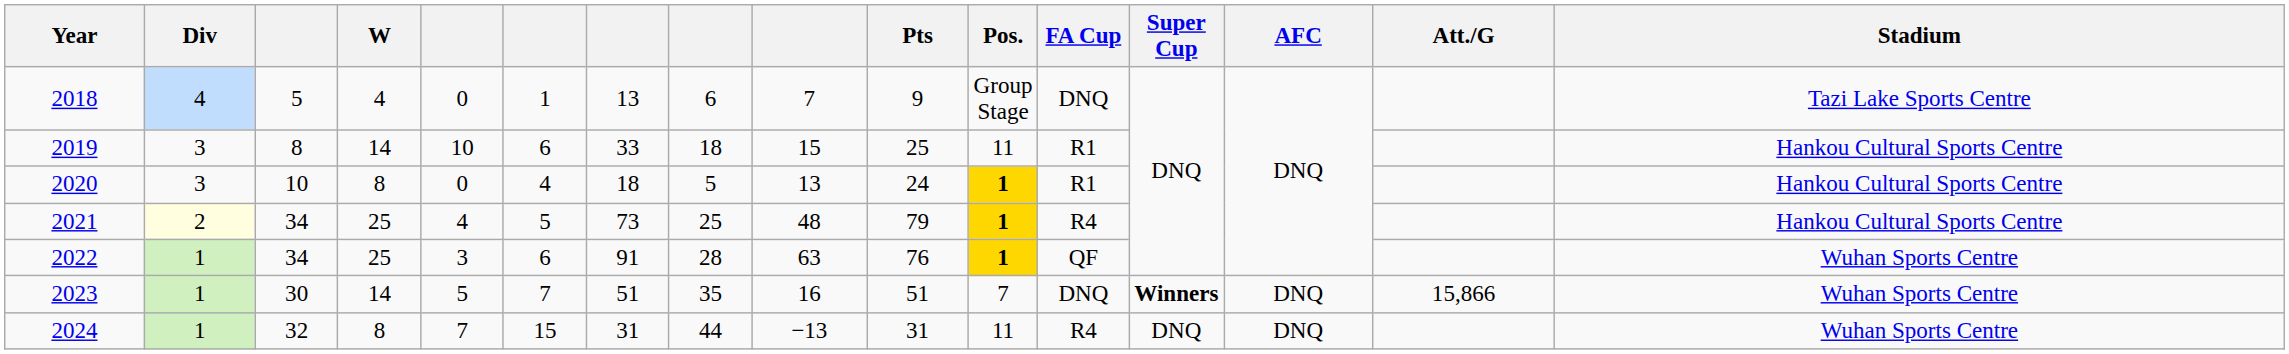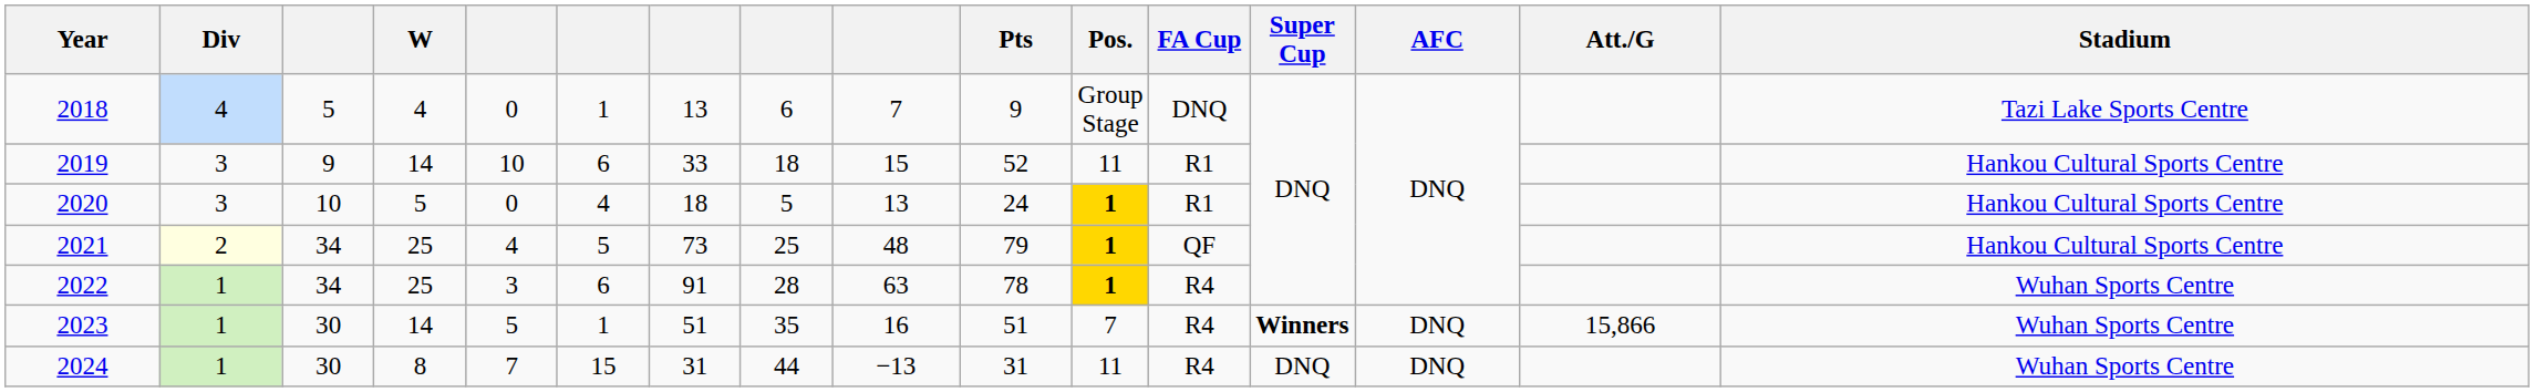2019 | column 3: 8 -> 9
2019 | Pts: 25 -> 52
2020 | W: 8 -> 5
2021 | FA Cup: R4 -> QF
2022 | Pts: 76 -> 78
2022 | FA Cup: QF -> R4
2023 | column 6: 7 -> 1
2023 | FA Cup: DNQ -> R4
2024 | column 3: 32 -> 30
